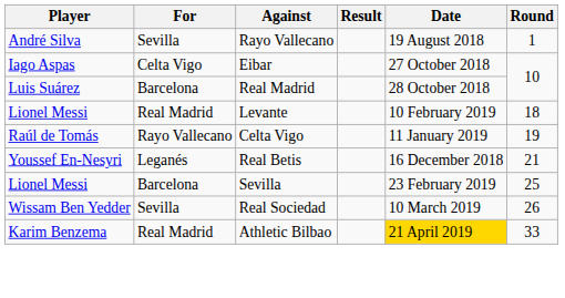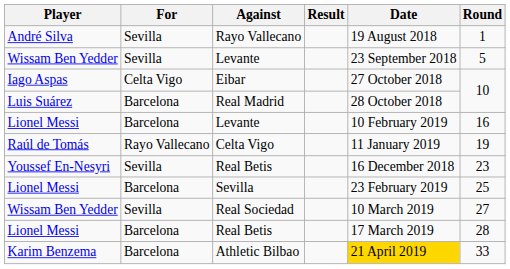+ row: Wissam Ben Yedder | Sevilla | Levante | 23 September 2018 | 5
Lionel Messi / Levante | For: Real Madrid -> Barcelona
Lionel Messi / Levante | Round: 18 -> 16
Youssef En-Nesyri / Real Betis | For: Leganés -> Sevilla
Youssef En-Nesyri / Real Betis | Round: 21 -> 23
Real Sociedad | Round: 26 -> 27
+ row: Lionel Messi | Barcelona | Real Betis | 17 March 2019 | 28
Athletic Bilbao | For: Real Madrid -> Barcelona
